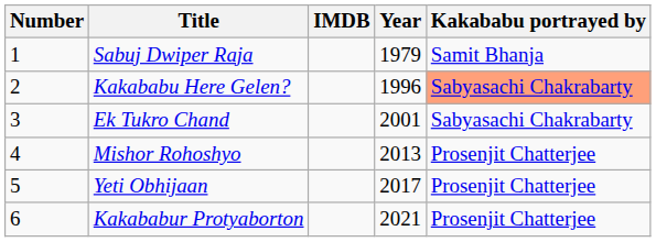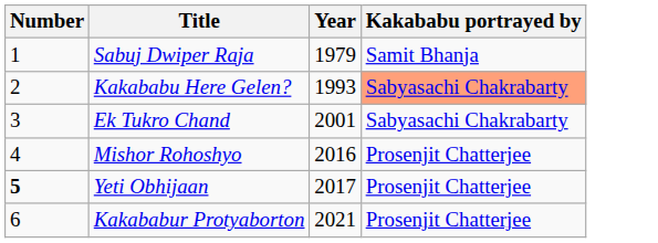- column: IMDB
Kakababu Here Gelen? | Year: 1996 -> 1993
Mishor Rohoshyo | Year: 2013 -> 2016
Yeti Obhijaan | Number: normal -> bold
